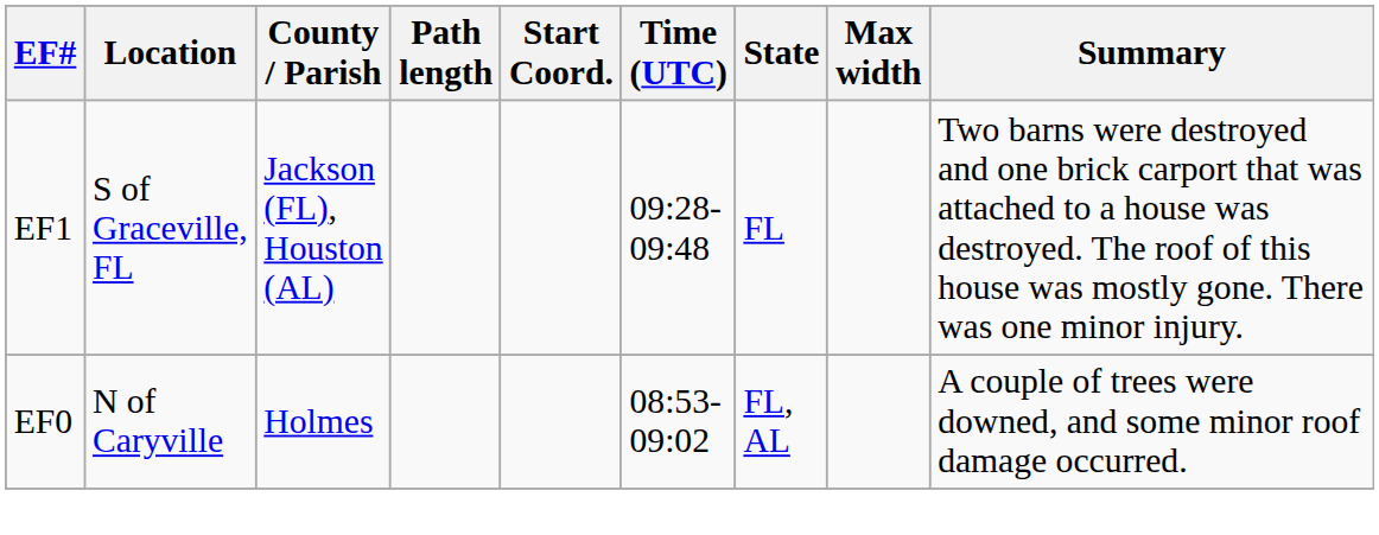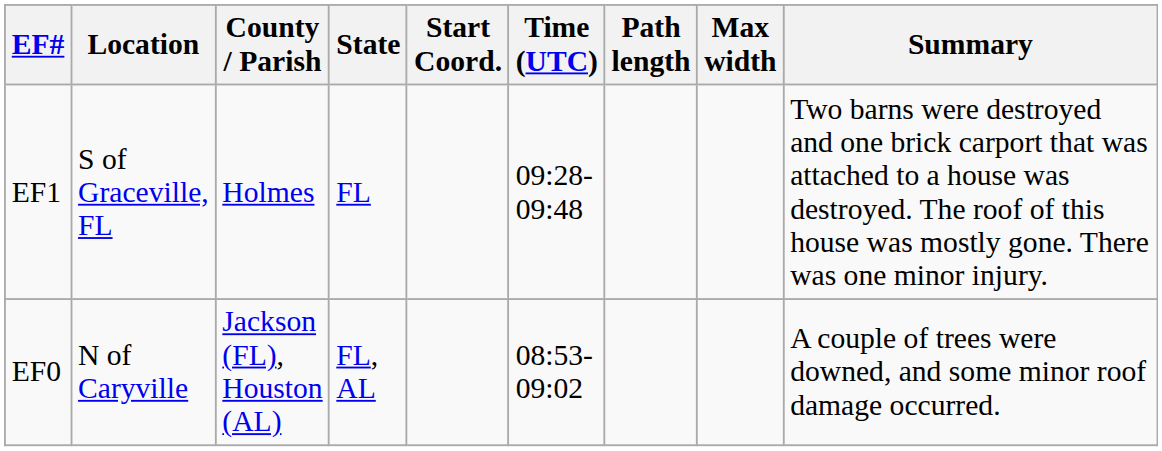columns swapped: State <-> Path length
EF1 | County / Parish: Jackson (FL), Houston (AL) -> Holmes
EF0 | County / Parish: Holmes -> Jackson (FL), Houston (AL)
